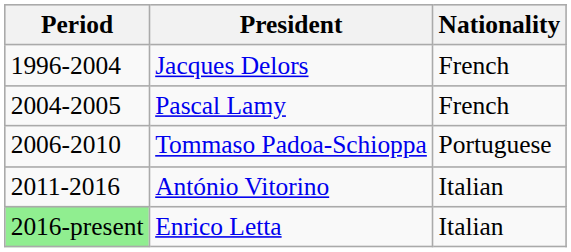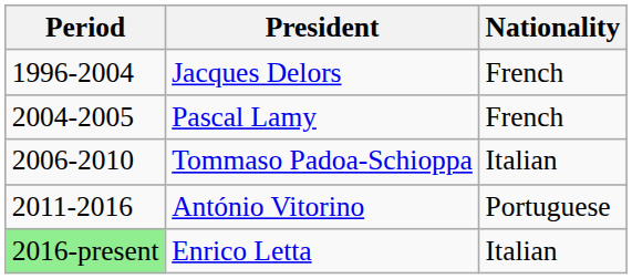Tommaso Padoa-Schioppa | Nationality: Portuguese -> Italian
António Vitorino | Nationality: Italian -> Portuguese
